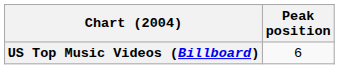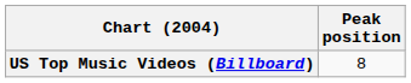US Top Music Videos (Billboard) | Peak position: 6 -> 8
